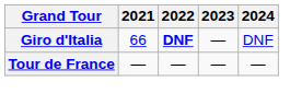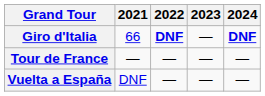Giro d'Italia | 2024: normal -> bold
+ row: Vuelta a España | DNF | — | — | —
